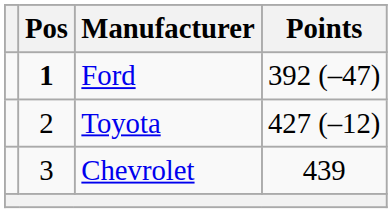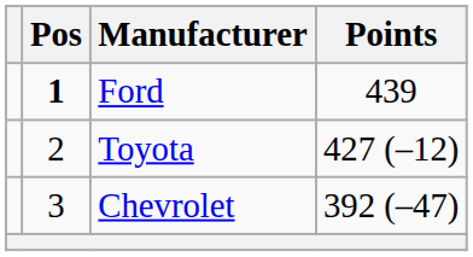Ford | Points: 392 (–47) -> 439
Chevrolet | Points: 439 -> 392 (–47)
